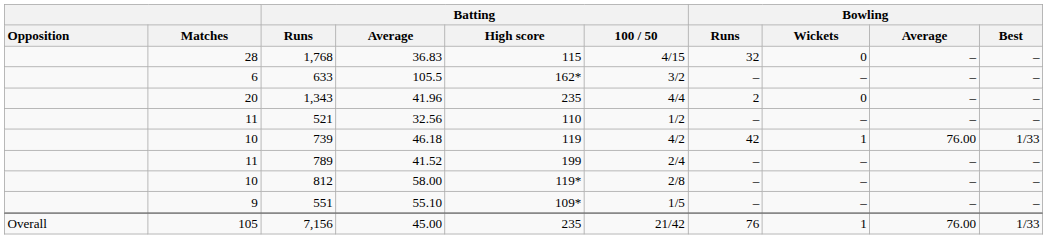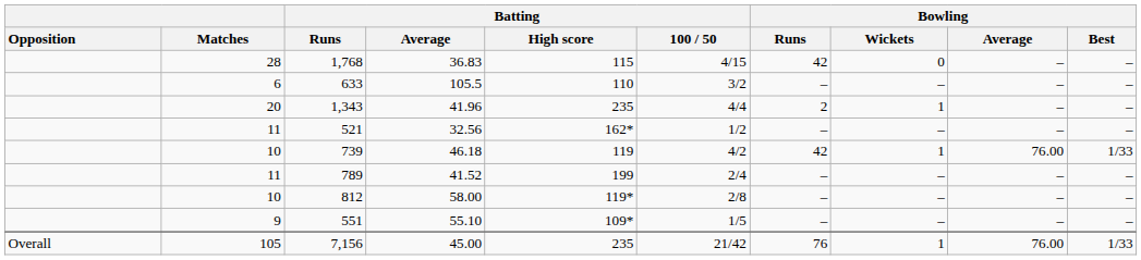1,768 | Bowling / Runs: 32 -> 42
633 | Batting / High score: 162* -> 110
1,343 | Bowling / Wickets: 0 -> 1
521 | Batting / High score: 110 -> 162*
